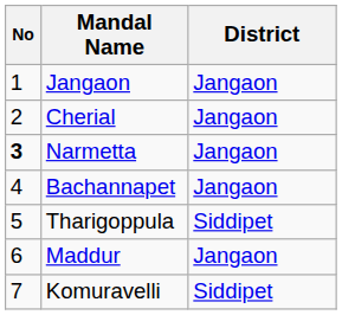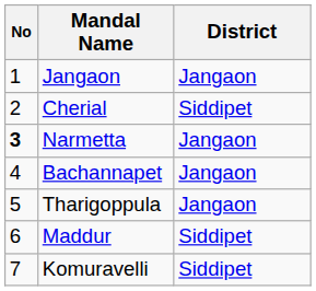Cherial | District: Jangaon -> Siddipet
Tharigoppula | District: Siddipet -> Jangaon
Maddur | District: Jangaon -> Siddipet
